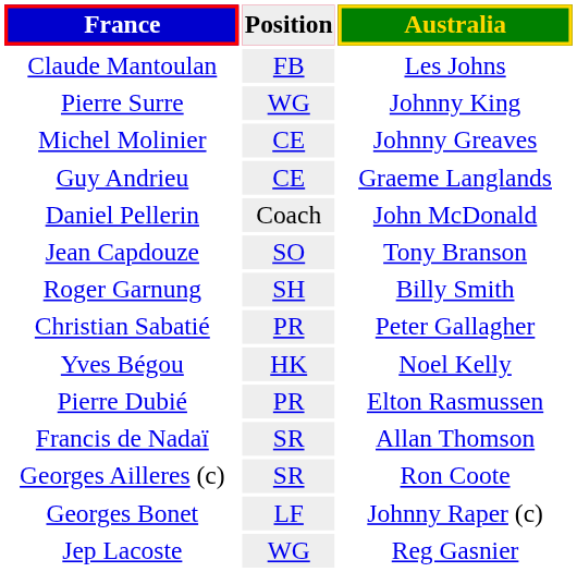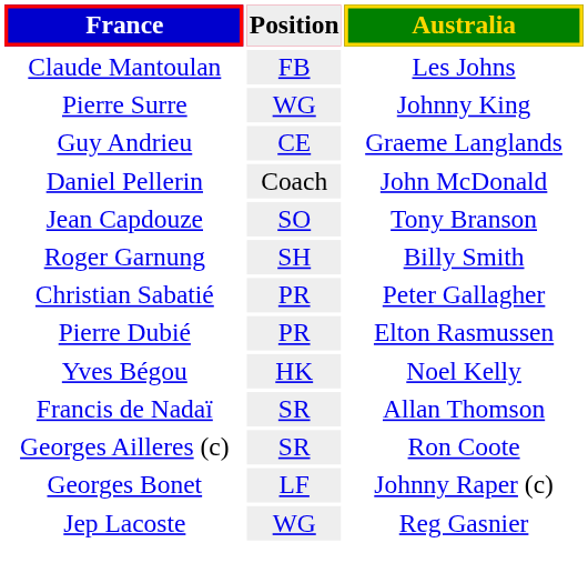- row: Michel Molinier | CE | Johnny Greaves
rows swapped: Yves Bégou <-> Pierre Dubié
